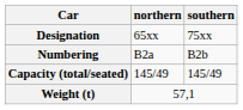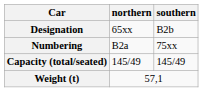Designation | southern: 75xx -> B2b
Numbering | southern: B2b -> 75xx
